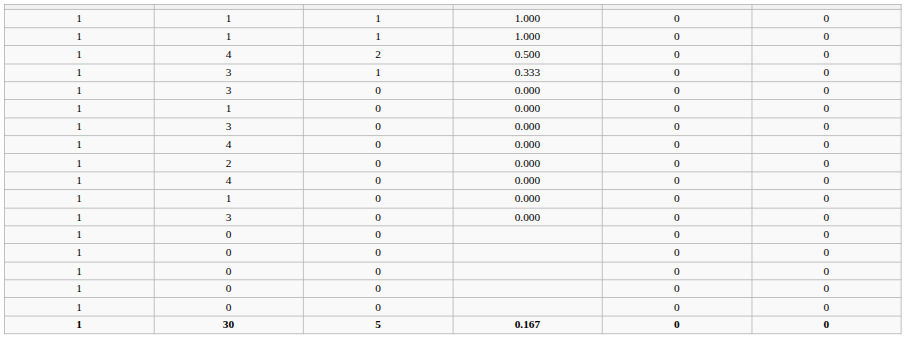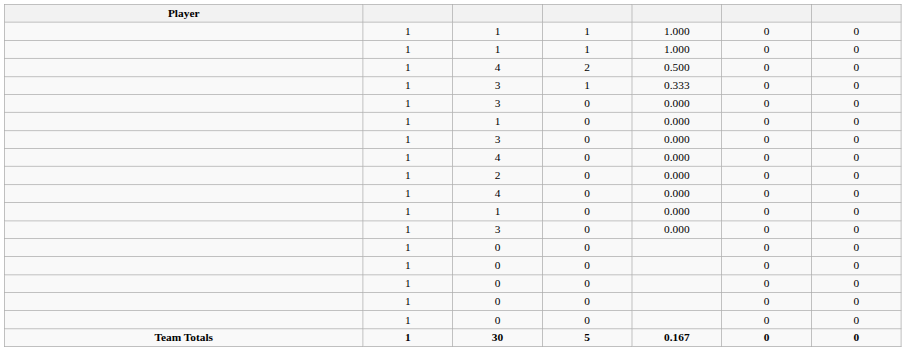+ column: Player | Team Totals
